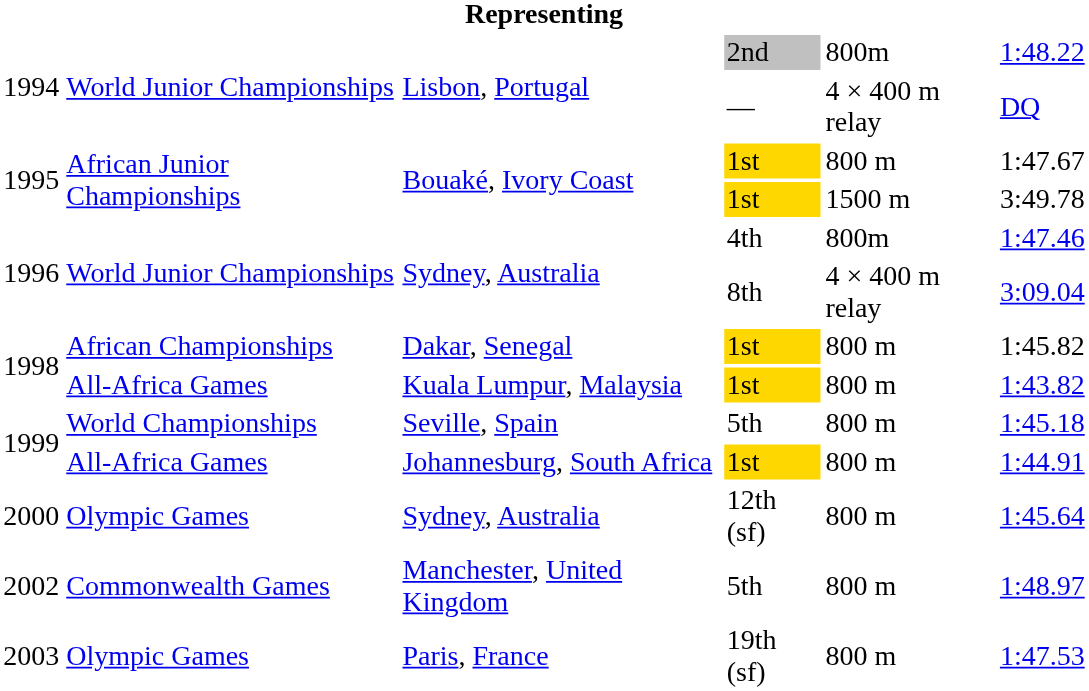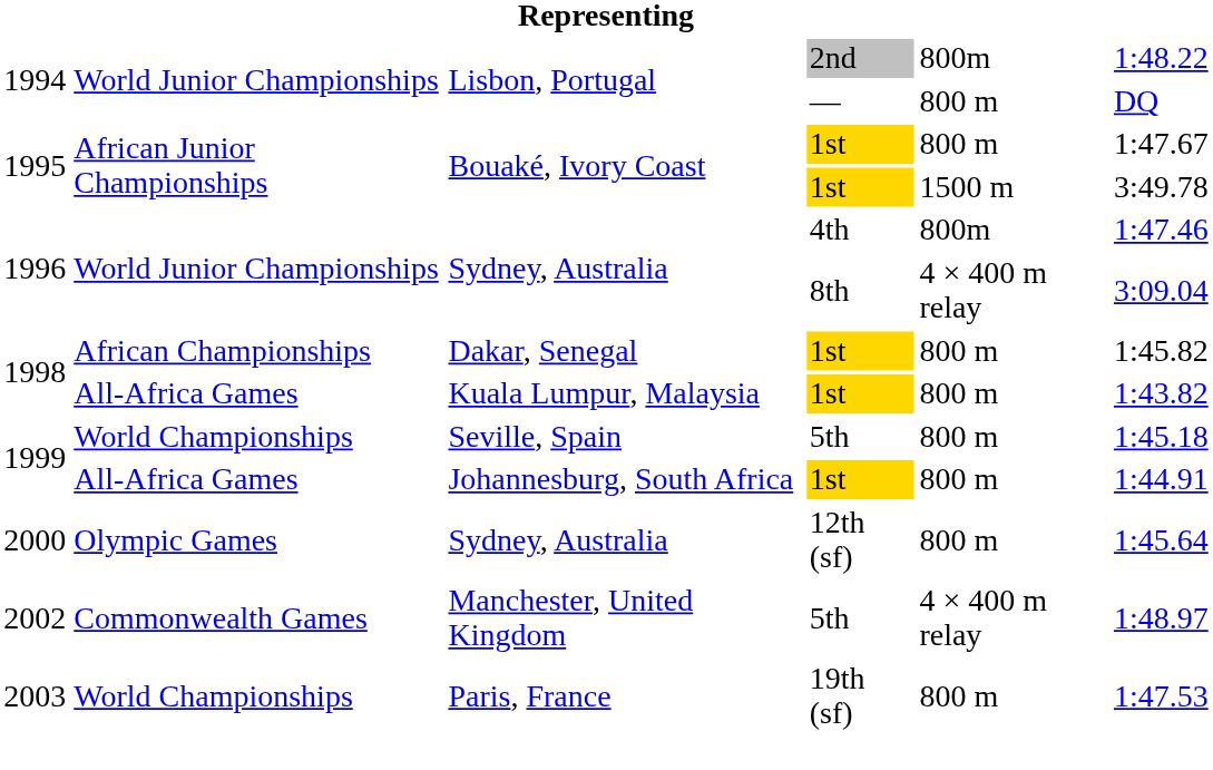Lisbon, Portugal / — | column 5: 4 × 400 m relay -> 800 m
Manchester, United Kingdom | column 5: 800 m -> 4 × 400 m relay
Paris, France | column 2: Olympic Games -> World Championships
